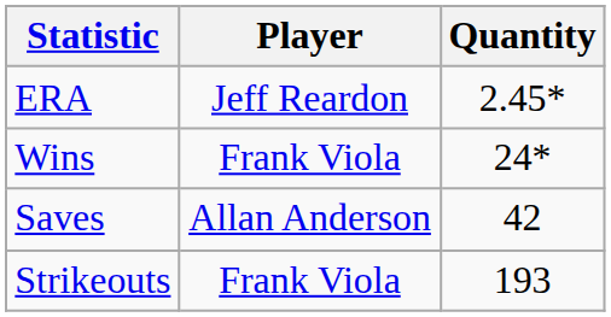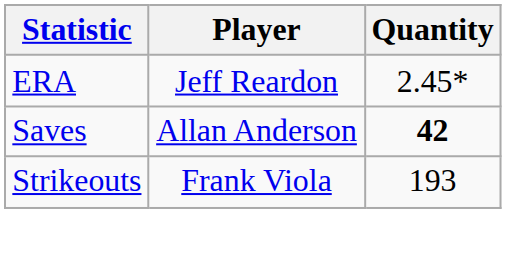- row: Wins | Frank Viola | 24*
Saves | Quantity: normal -> bold
